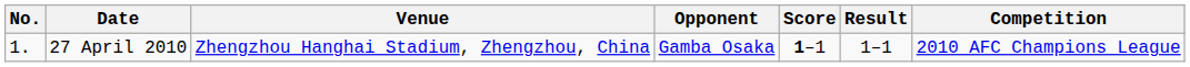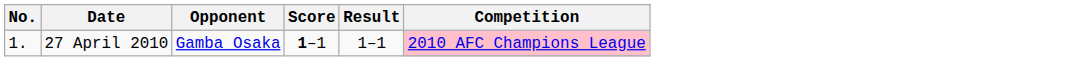- column: Venue | Zhengzhou Hanghai Stadium, Zhengzhou, China
27 April 2010 | Competition: no background -> pink background
